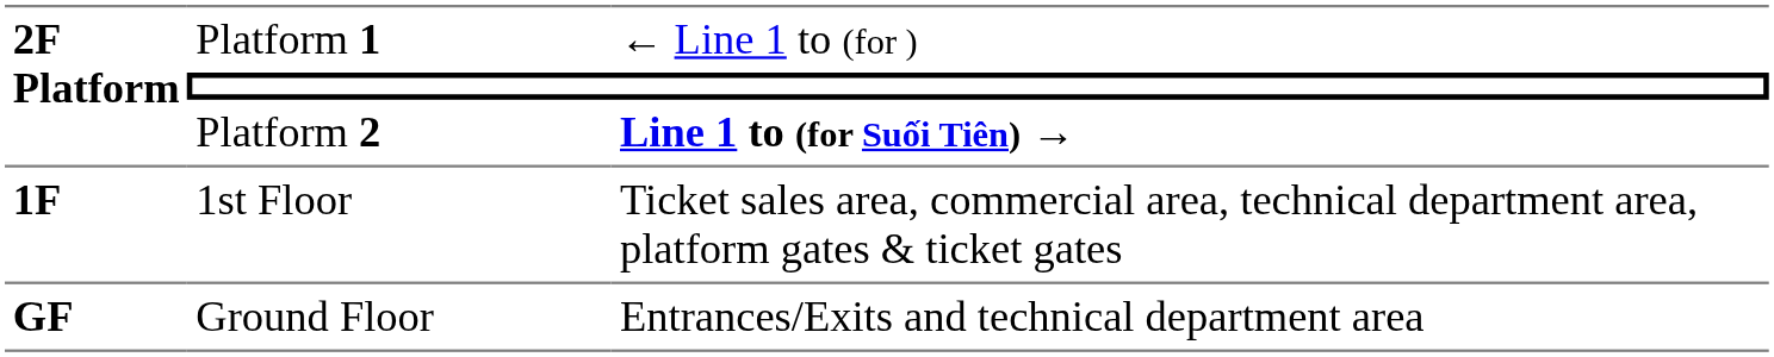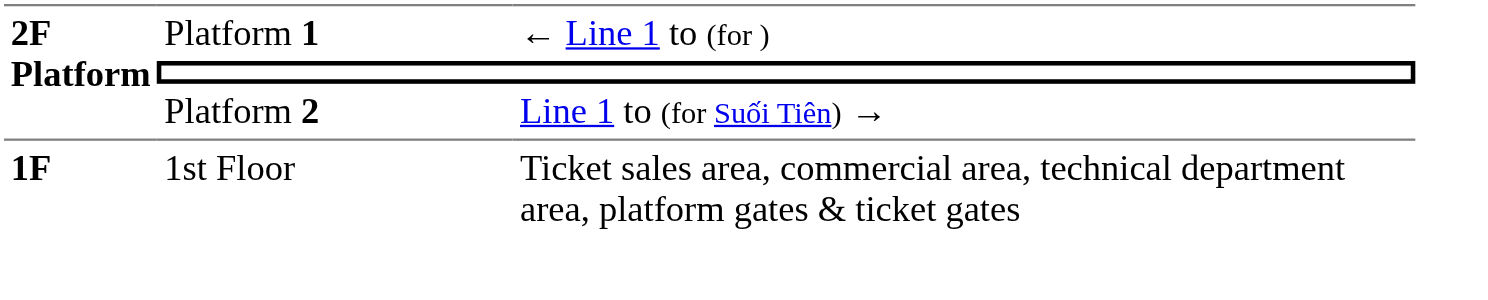Platform 2 | column 3: bold -> normal
- row: GF | Ground Floor | Entrances/Exits and technical department area
